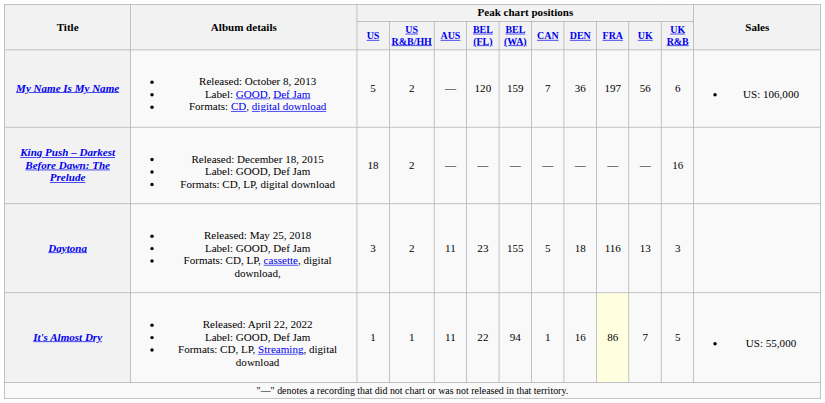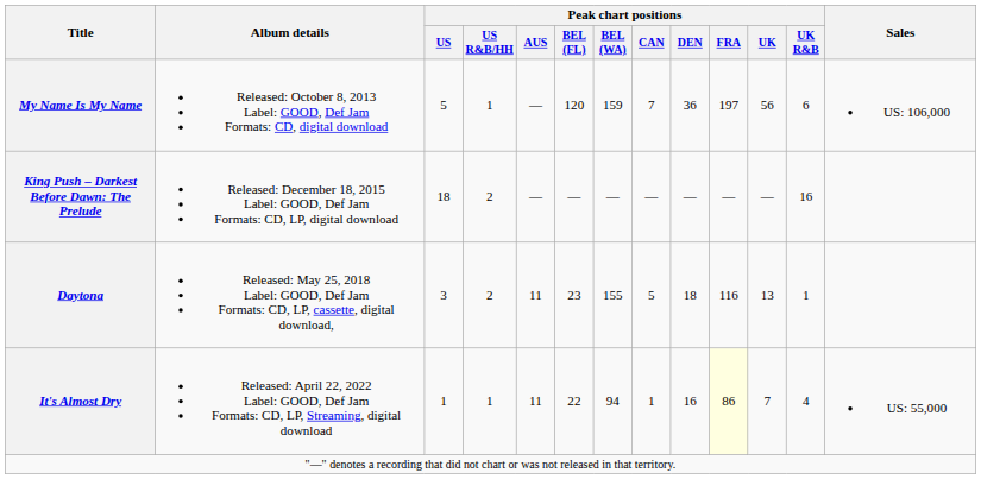My Name Is My Name | Peak chart positions / US R&B/HH: 2 -> 1
Daytona | Peak chart positions / UK R&B: 3 -> 1
It's Almost Dry | Peak chart positions / UK R&B: 5 -> 4
